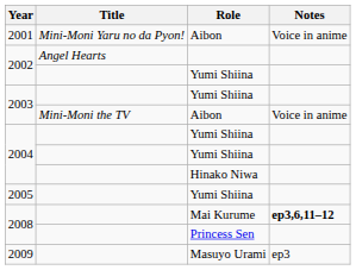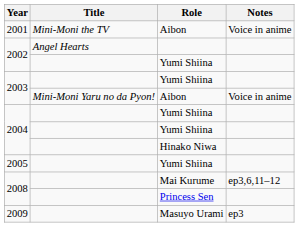2001 | Title: Mini-Moni Yaru no da Pyon! -> Mini-Moni the TV
2003 / Aibon | Title: Mini-Moni the TV -> Mini-Moni Yaru no da Pyon!
2008 / Mai Kurume | Notes: bold -> normal
